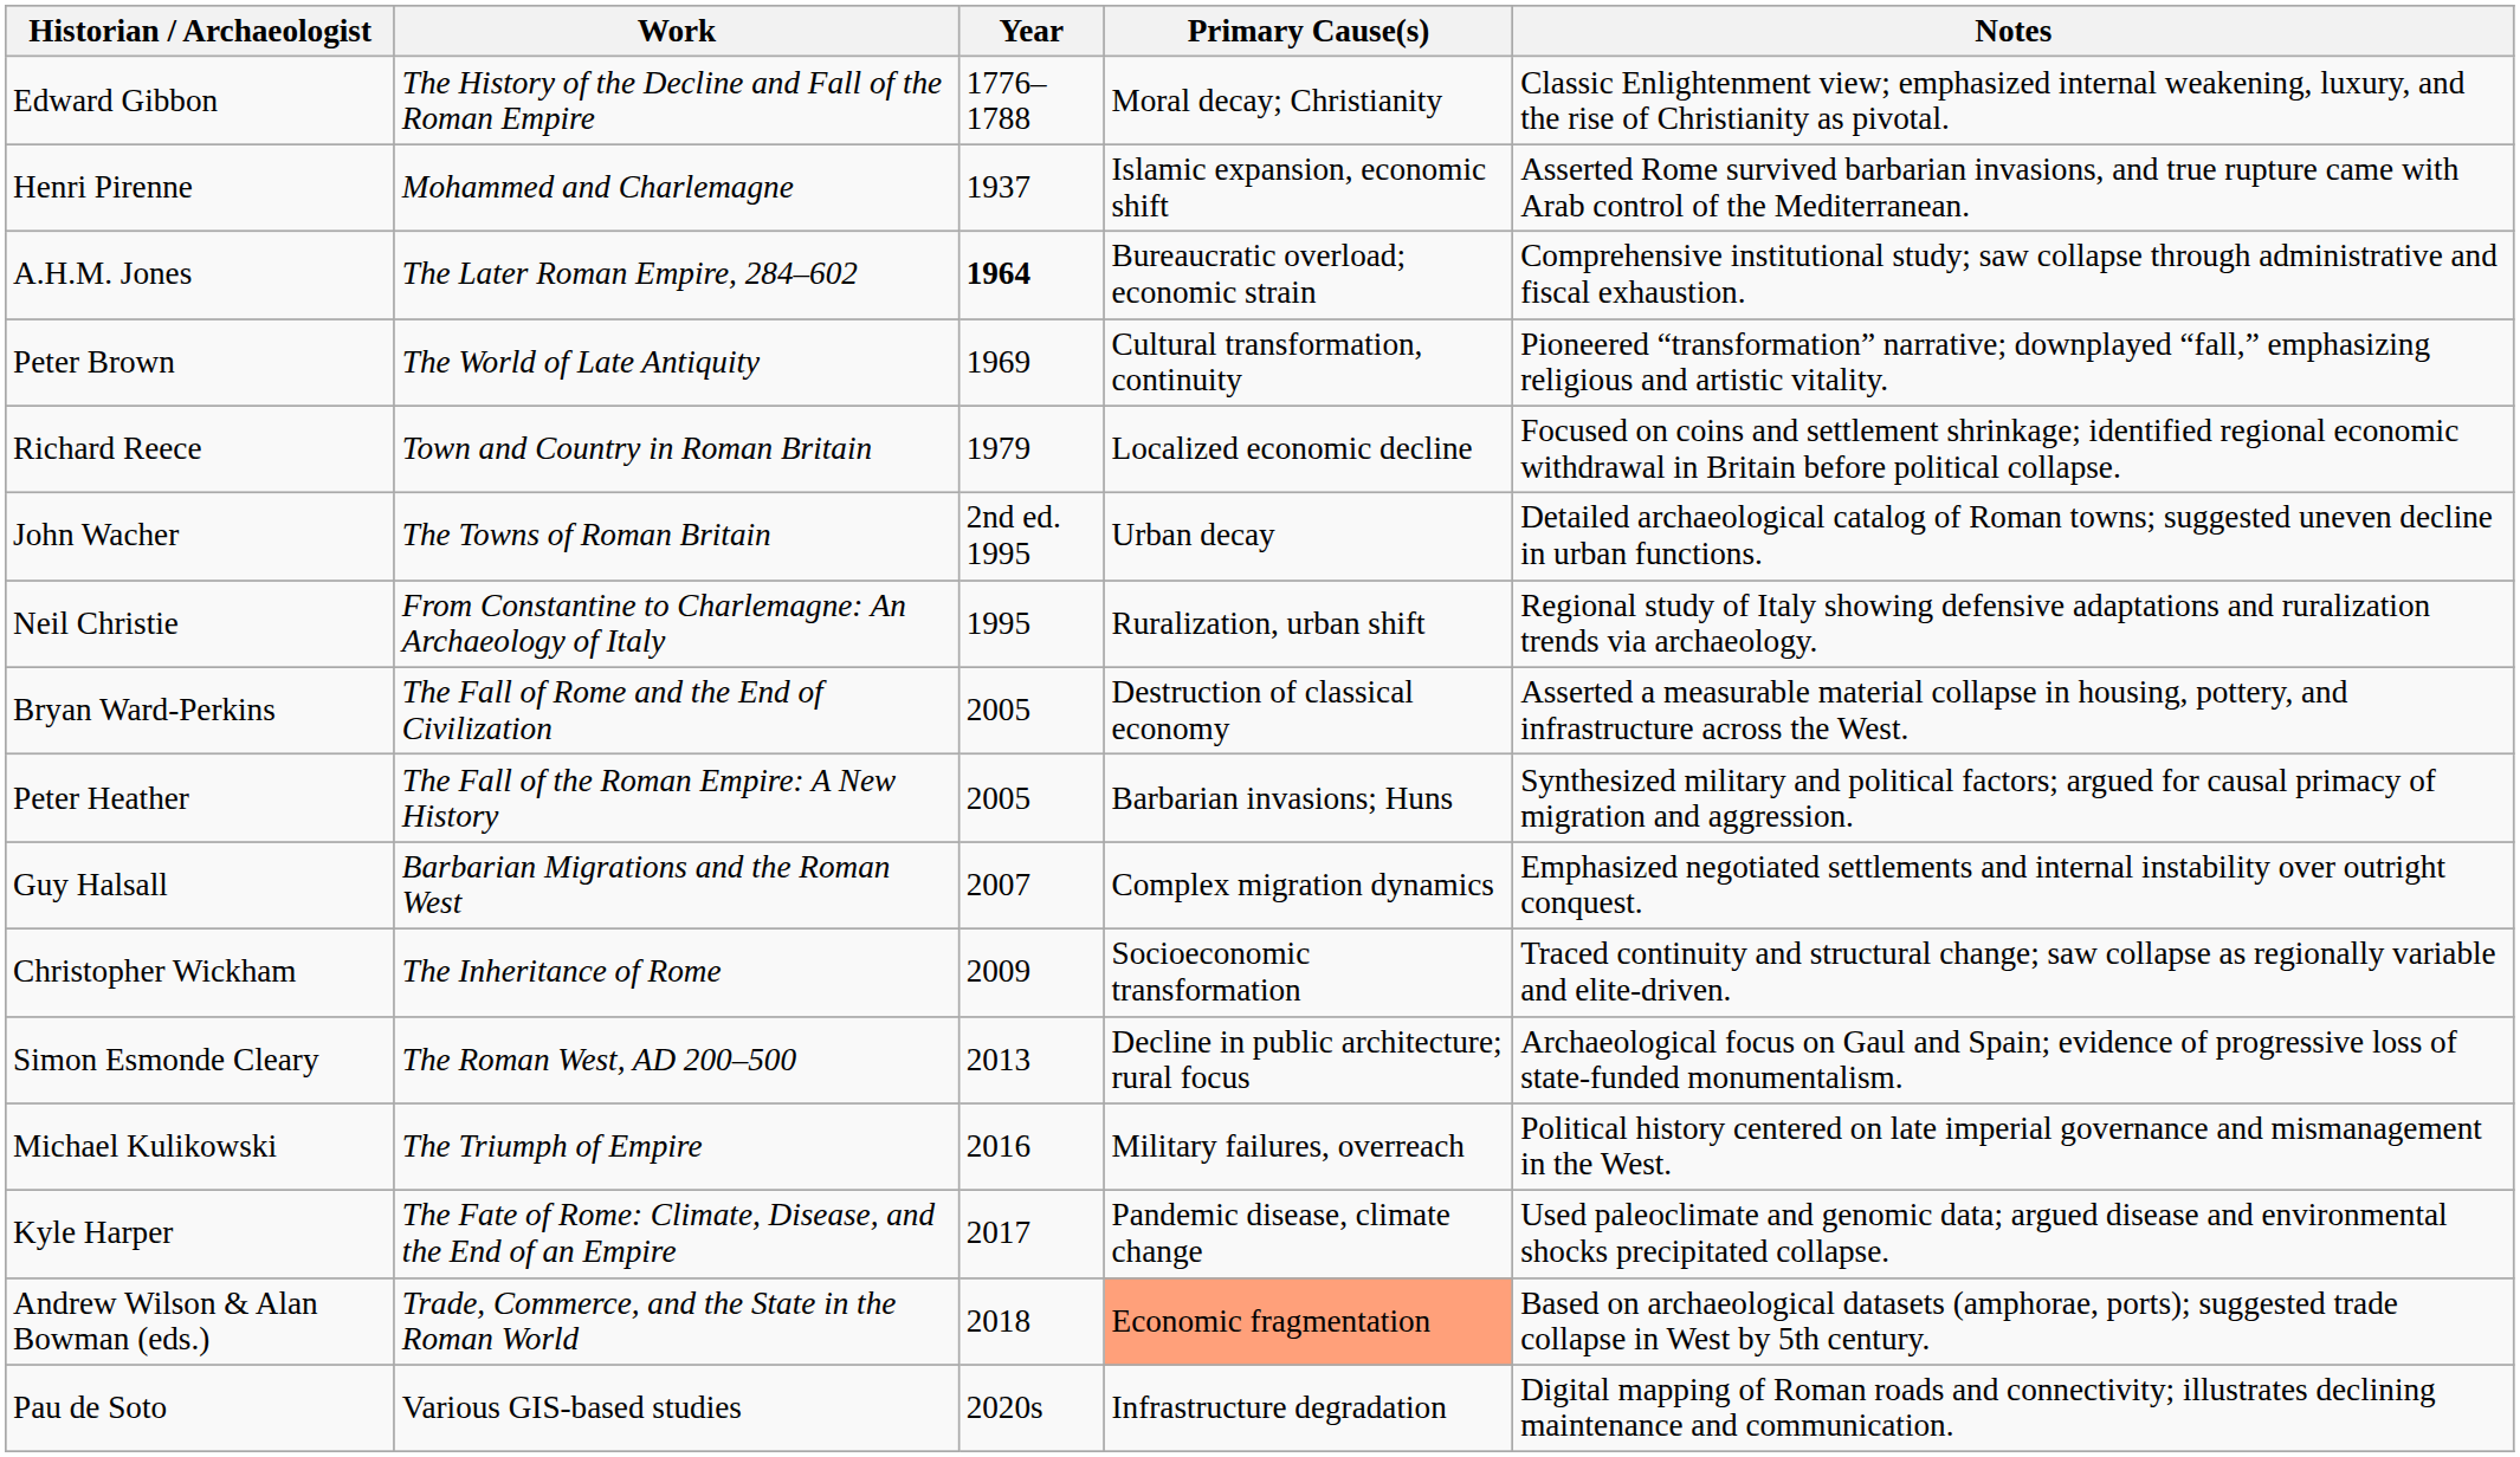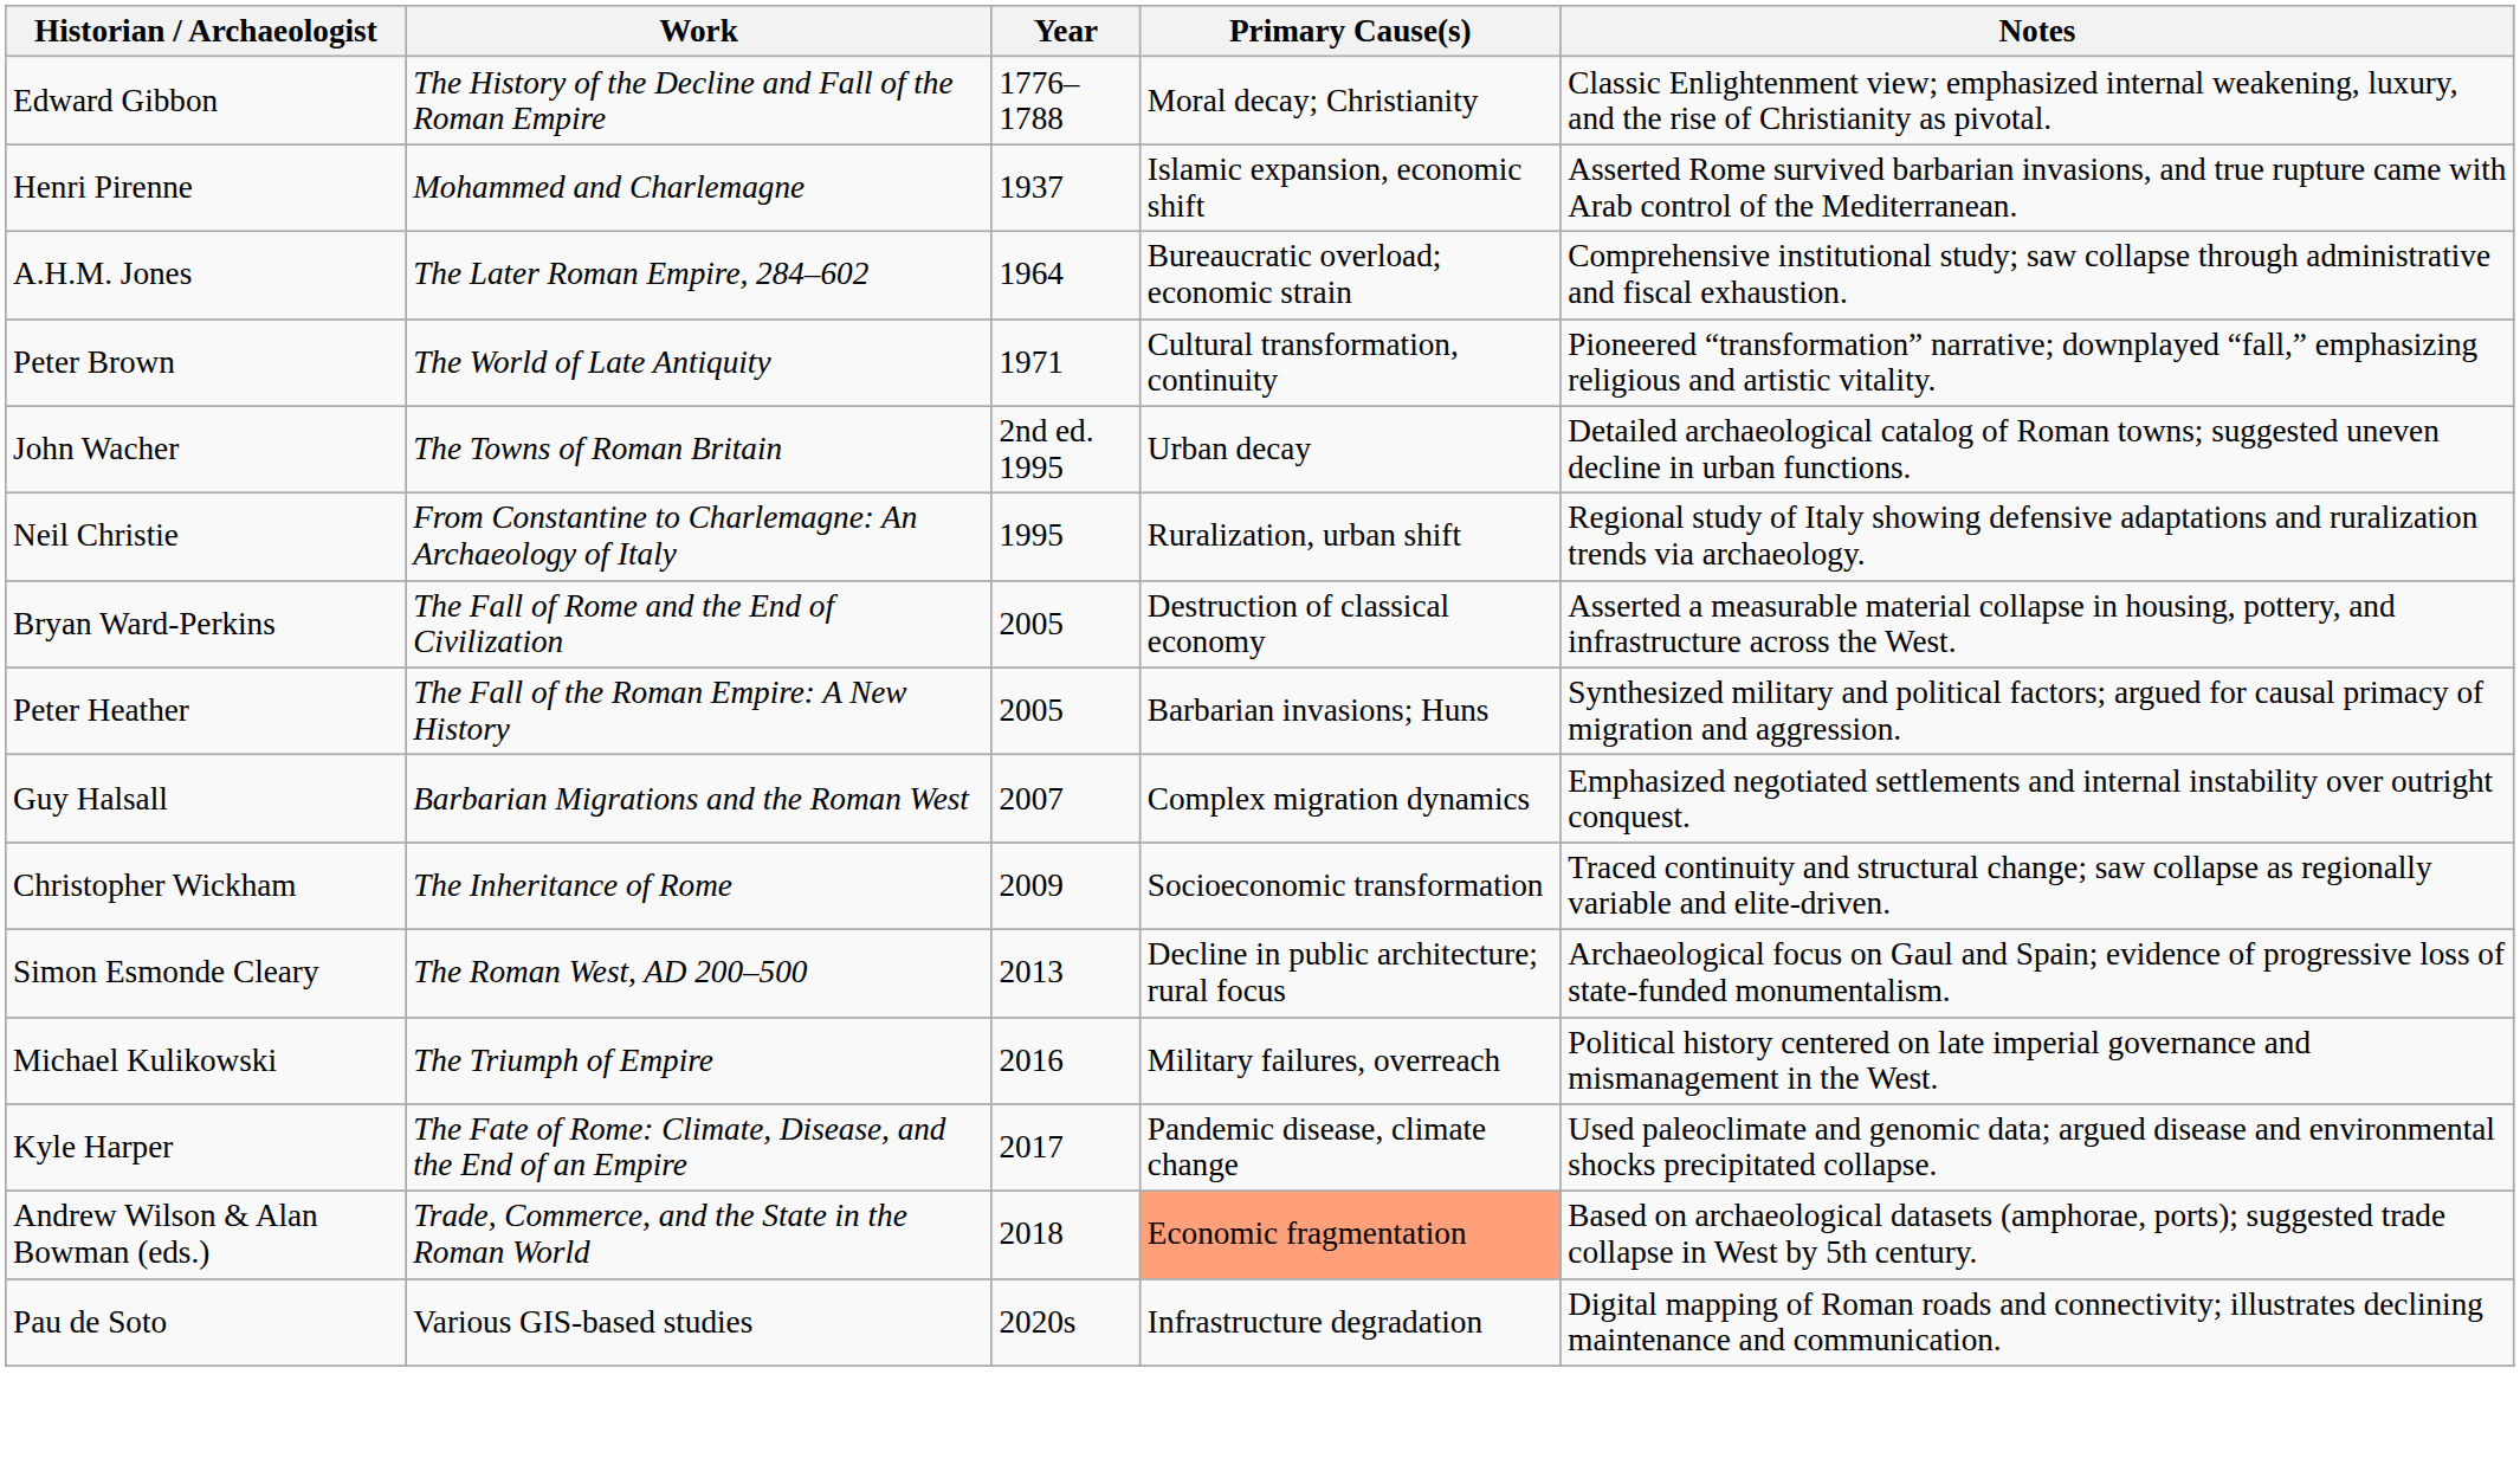A.H.M. Jones | Year: bold -> normal
Peter Brown | Year: 1969 -> 1971
- row: Richard Reece | Town and Country in Roman Britain | 1979 | Localized economic decline | Focused on coins and settlement shrinkage; identified regional economic withdrawal in Britain before political collapse.
